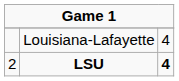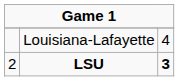LSU | column 3: 4 -> 3
